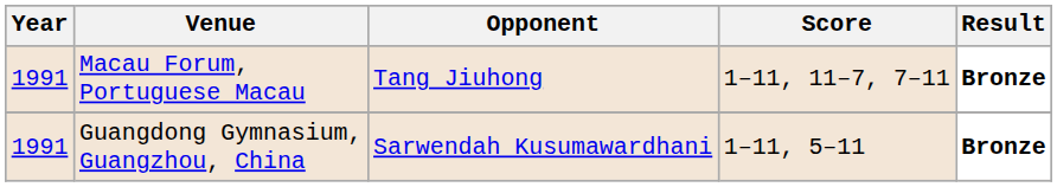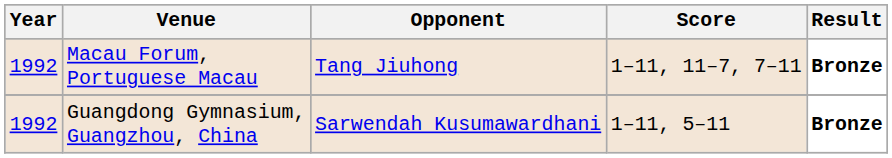Macau Forum, Portuguese Macau | Year: 1991 -> 1992
Guangdong Gymnasium, Guangzhou, China | Year: 1991 -> 1992
